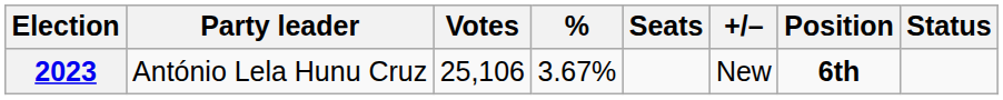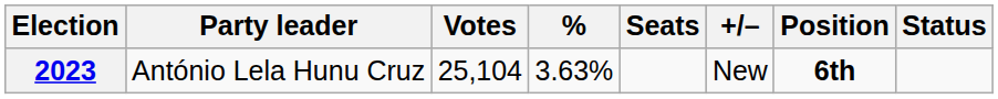2023 | Votes: 25,106 -> 25,104
2023 | %: 3.67% -> 3.63%
